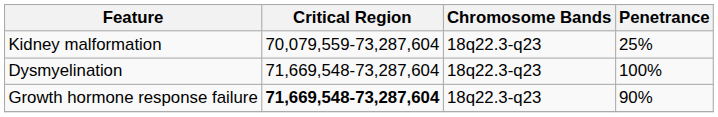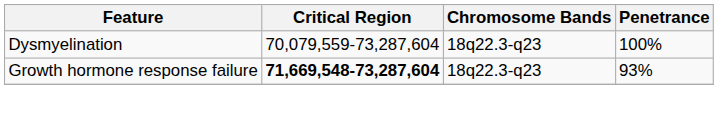- row: Kidney malformation | 70,079,559-73,287,604 | 18q22.3-q23 | 25%
Dysmyelination | Critical Region: 71,669,548-73,287,604 -> 70,079,559-73,287,604
Growth hormone response failure | Penetrance: 90% -> 93%
